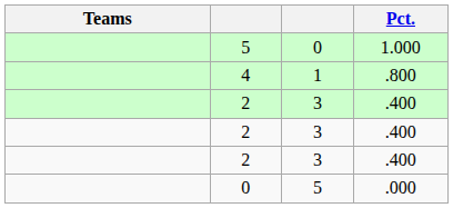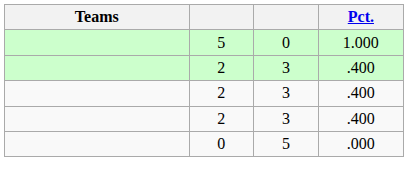- row: 4 | 1 | .800
